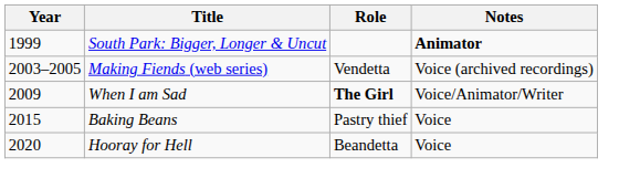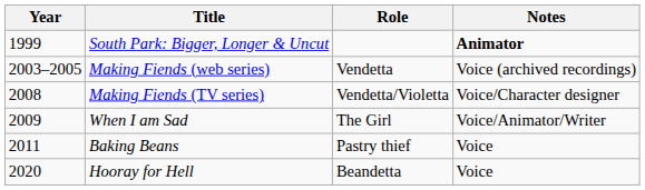+ row: 2008 | Making Fiends (TV series) | Vendetta/Violetta | Voice/Character designer
When I am Sad | Role: bold -> normal
Baking Beans | Year: 2015 -> 2011
